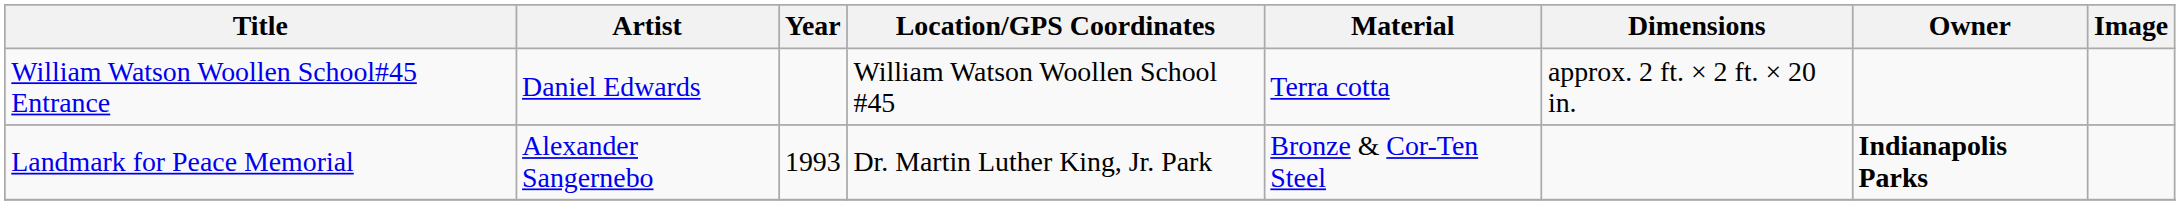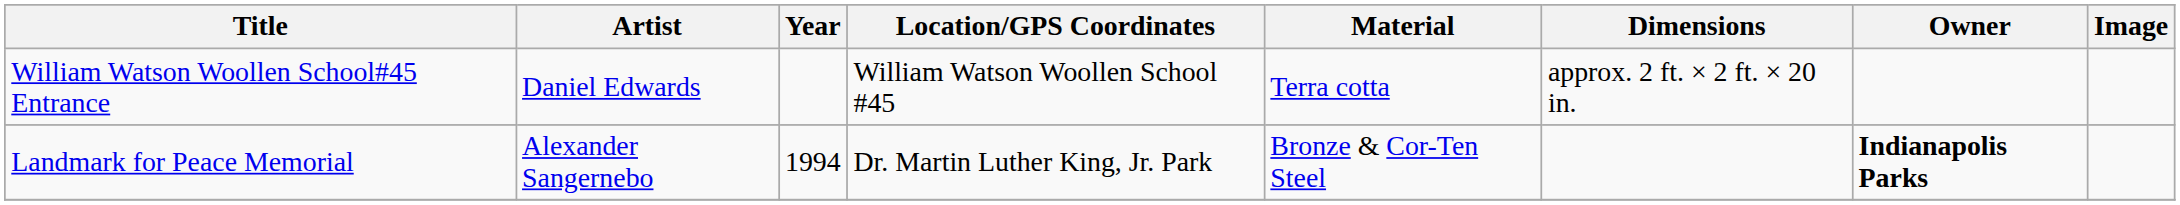Landmark for Peace Memorial | Year: 1993 -> 1994
